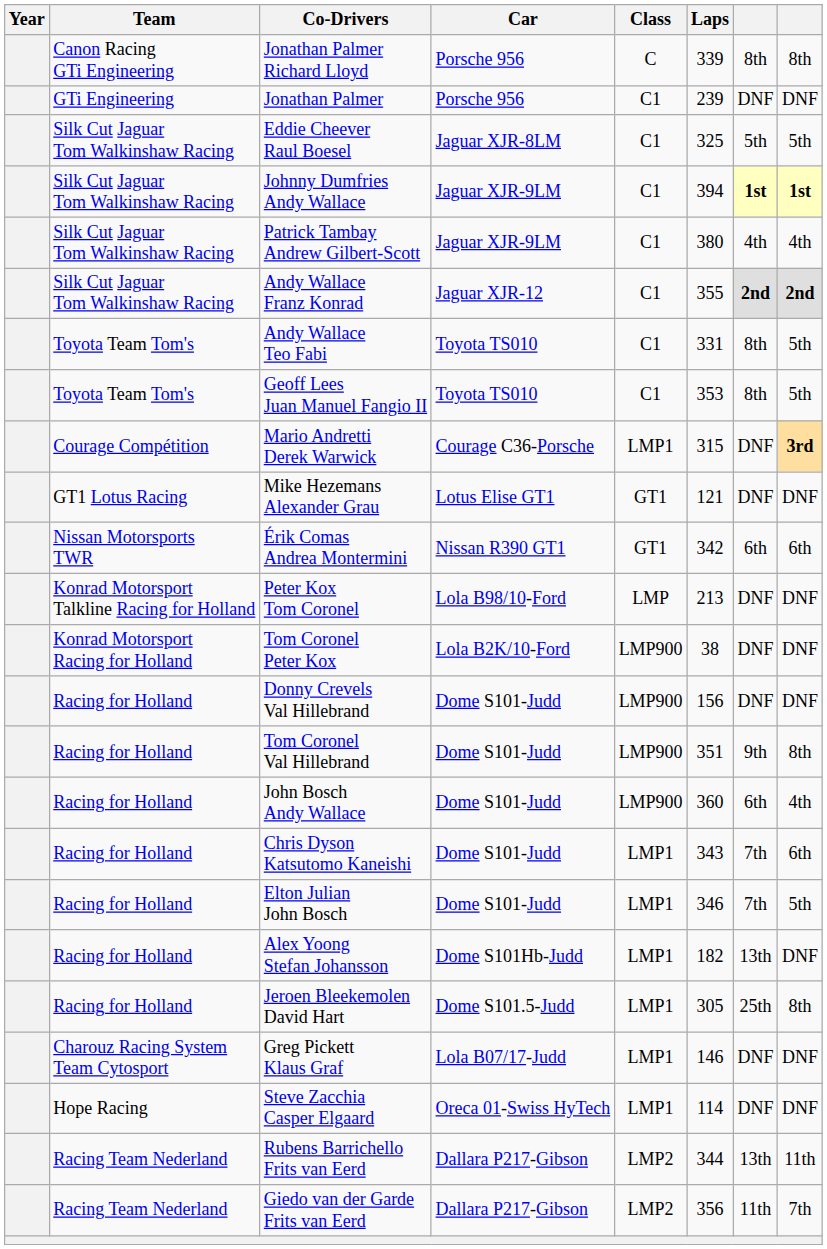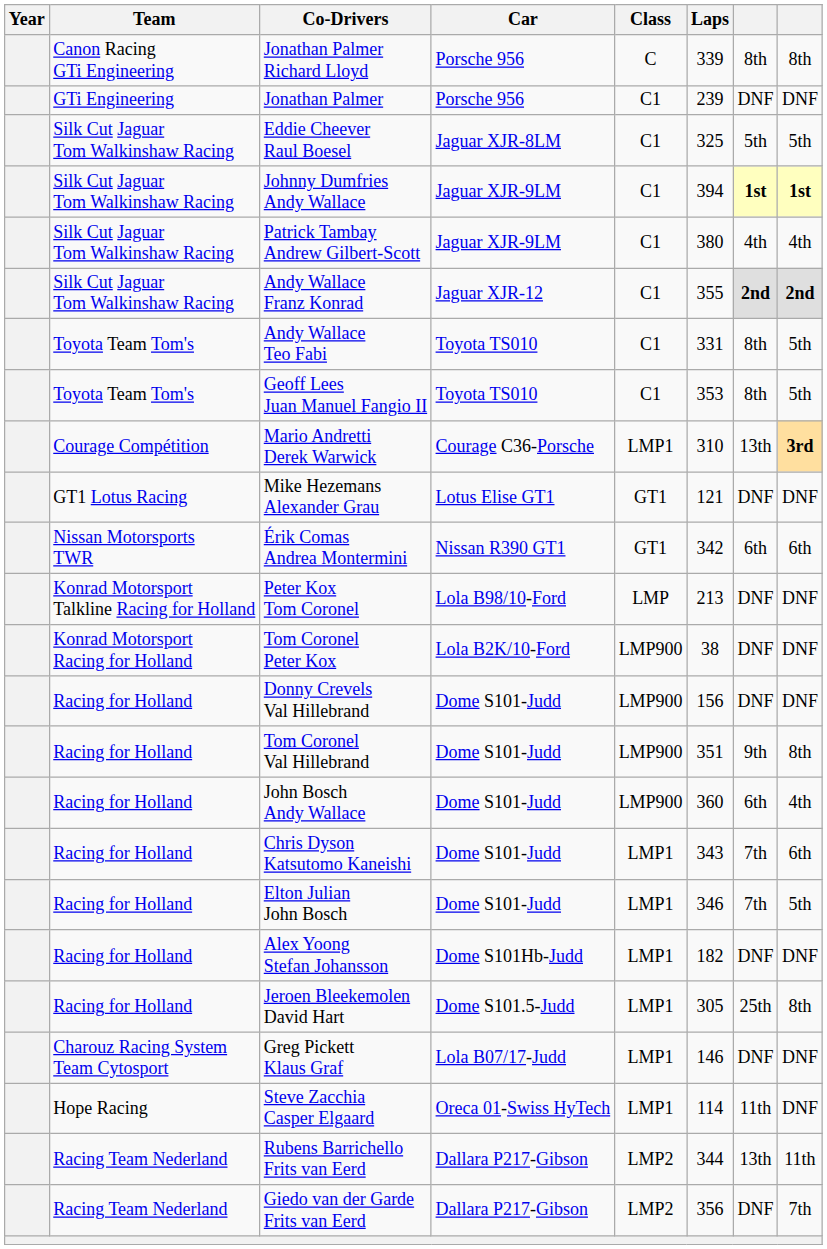Mario Andretti Derek Warwick | Laps: 315 -> 310
Mario Andretti Derek Warwick | column 7: DNF -> 13th
Alex Yoong Stefan Johansson | column 7: 13th -> DNF
Steve Zacchia Casper Elgaard | column 7: DNF -> 11th
Giedo van der Garde Frits van Eerd | column 7: 11th -> DNF
